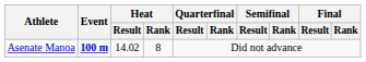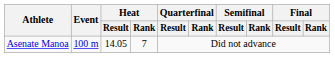Asenate Manoa | Event: bold -> normal
Asenate Manoa | Heat / Result: 14.02 -> 14.05
Asenate Manoa | Heat / Rank: 8 -> 7
